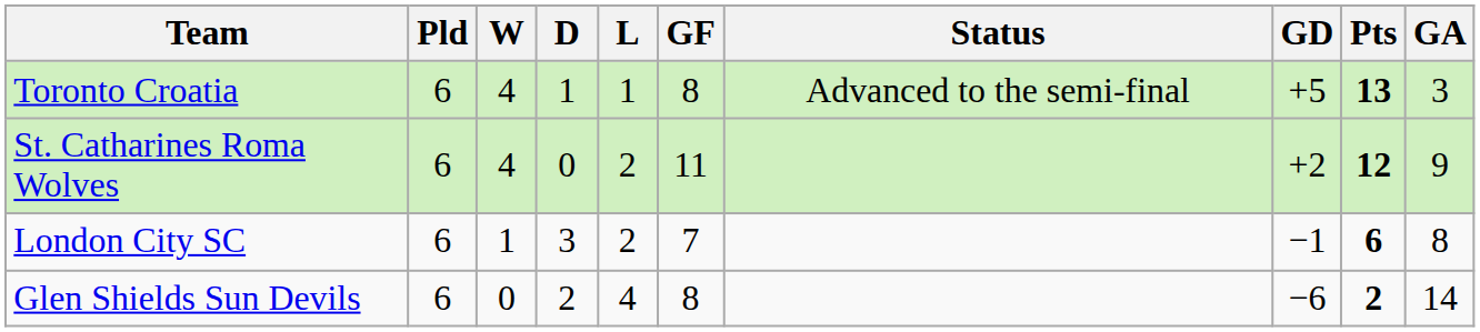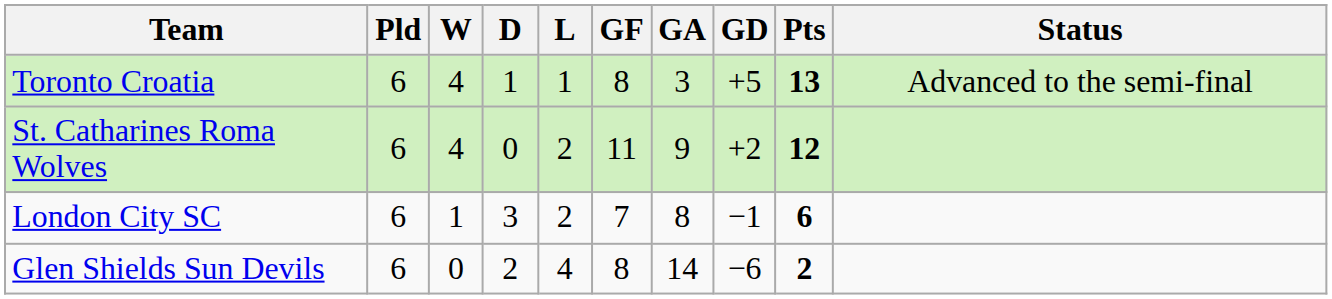columns swapped: GA <-> Status
